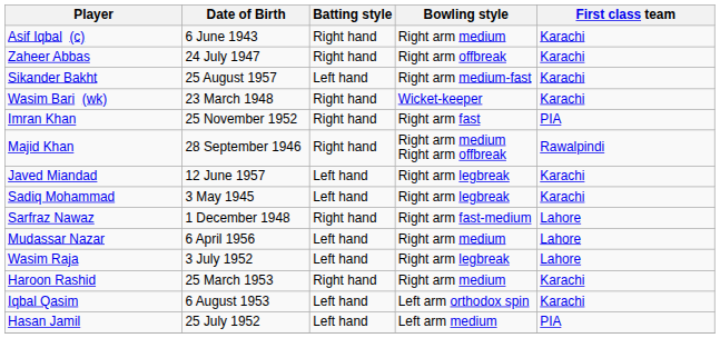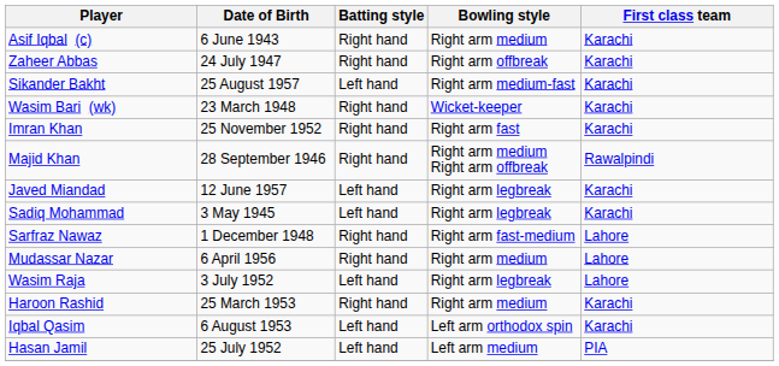Imran Khan | First class team: PIA -> Karachi
Mudassar Nazar | Batting style: Left hand -> Right hand
